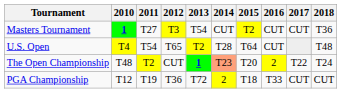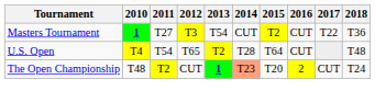Masters Tournament | 2017: CUT -> T22
The Open Championship | 2017: T22 -> CUT
- row: PGA Championship | T12 | T19 | T36 | T72 | 2 | T18 | T33 | CUT | CUT
